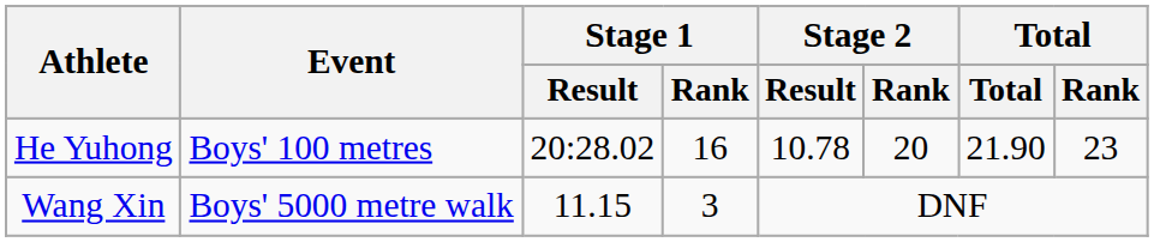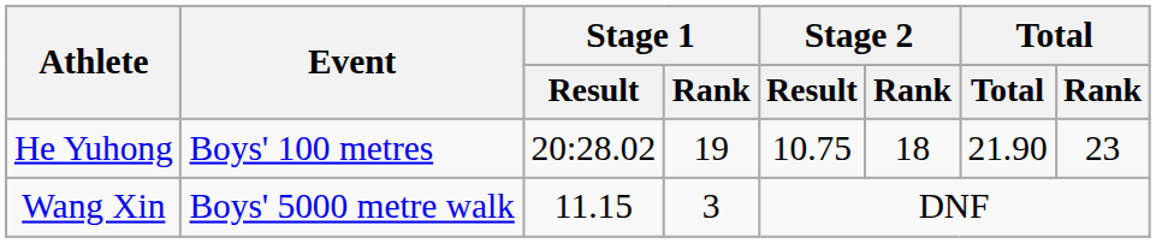He Yuhong | Stage 1 / Rank: 16 -> 19
He Yuhong | Stage 2 / Result: 10.78 -> 10.75
He Yuhong | Stage 2 / Rank: 20 -> 18
